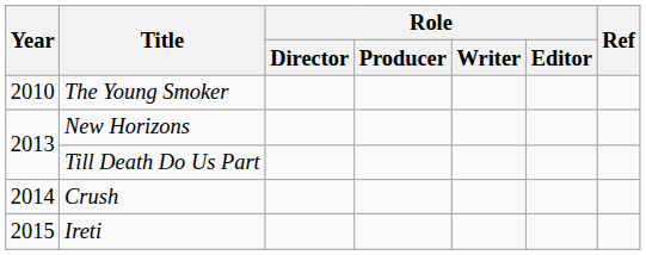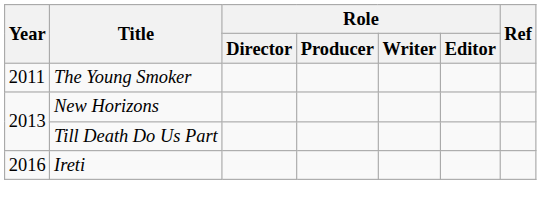The Young Smoker | Year: 2010 -> 2011
- row: 2014 | Crush
Ireti | Year: 2015 -> 2016
